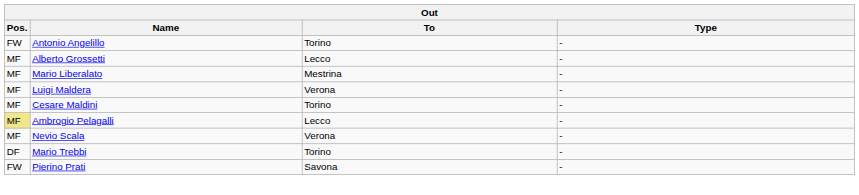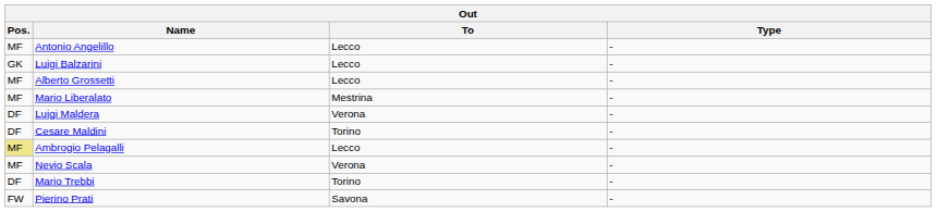Antonio Angelillo | Pos.: FW -> MF
Antonio Angelillo | To: Torino -> Lecco
+ row: GK | Luigi Balzarini | Lecco | -
Luigi Maldera | Pos.: MF -> DF
Cesare Maldini | Pos.: MF -> DF
